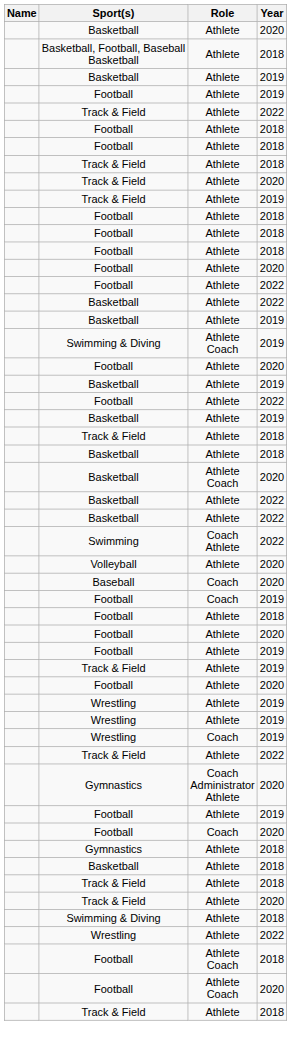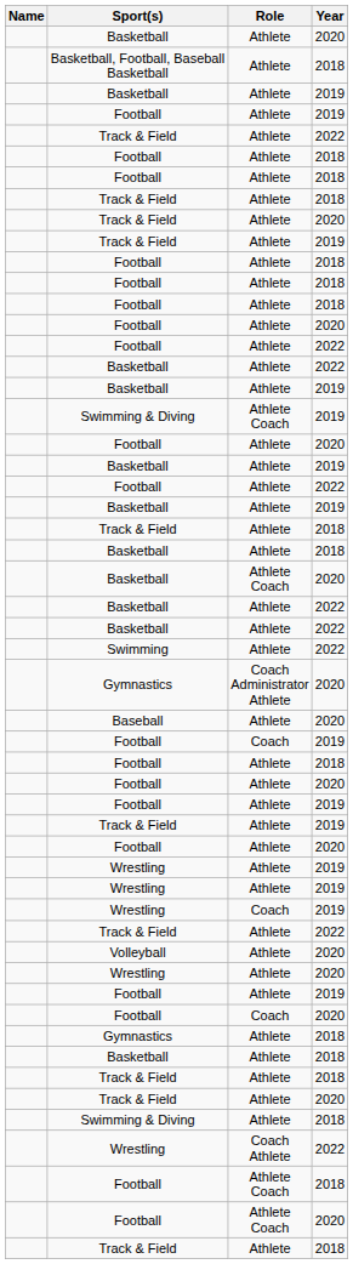Swimming | Role: Coach Athlete -> Athlete
rows swapped: Volleyball <-> Gymnastics / 2020
Baseball | Role: Coach -> Athlete
+ row: Wrestling | Athlete | 2020
Wrestling / 2022 | Role: Athlete -> Coach Athlete
